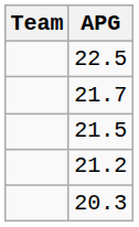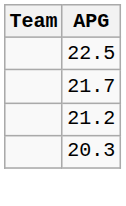- row: 21.5
